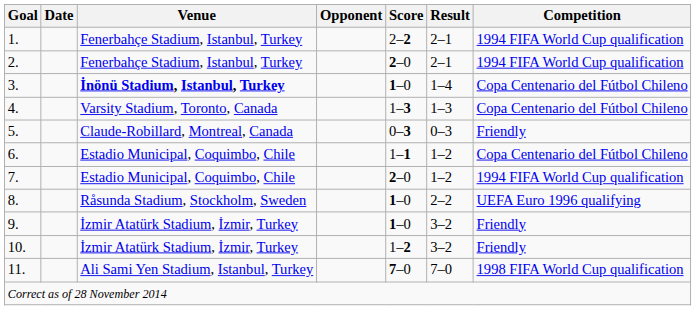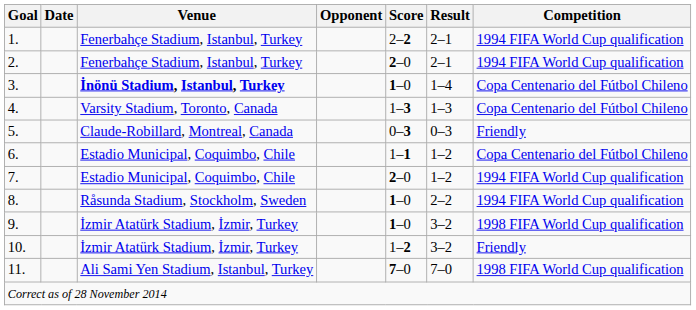8. | Competition: UEFA Euro 1996 qualifying -> 1994 FIFA World Cup qualification
9. | Competition: Friendly -> 1998 FIFA World Cup qualification
